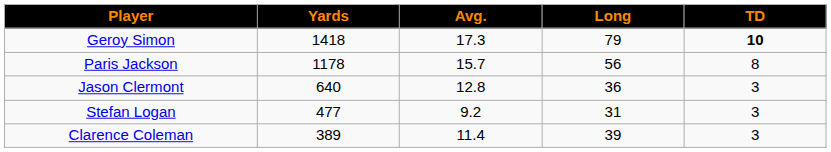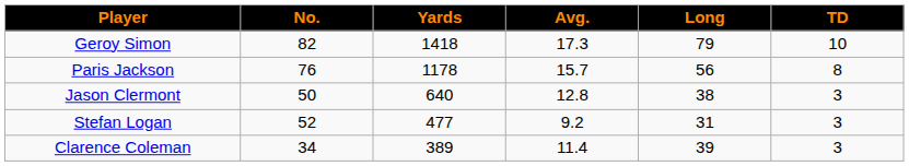+ column: No. | 82 | 76 | 50 | 52 | 34
Geroy Simon | TD: bold -> normal
Jason Clermont | Long: 36 -> 38
